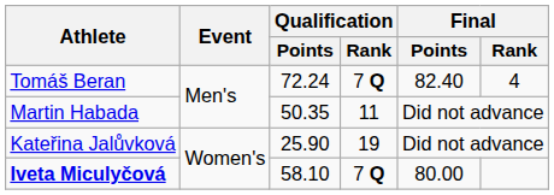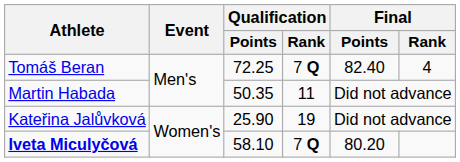Tomáš Beran | Qualification / Points: 72.24 -> 72.25
Iveta Miculyčová | Final / Points: 80.00 -> 80.20
